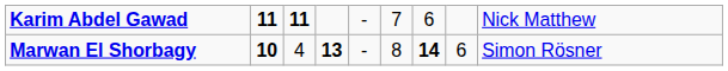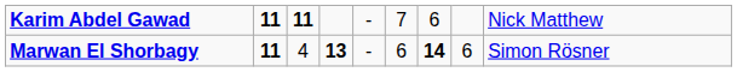Marwan El Shorbagy | column 2: 10 -> 11
Marwan El Shorbagy | column 6: 8 -> 6
